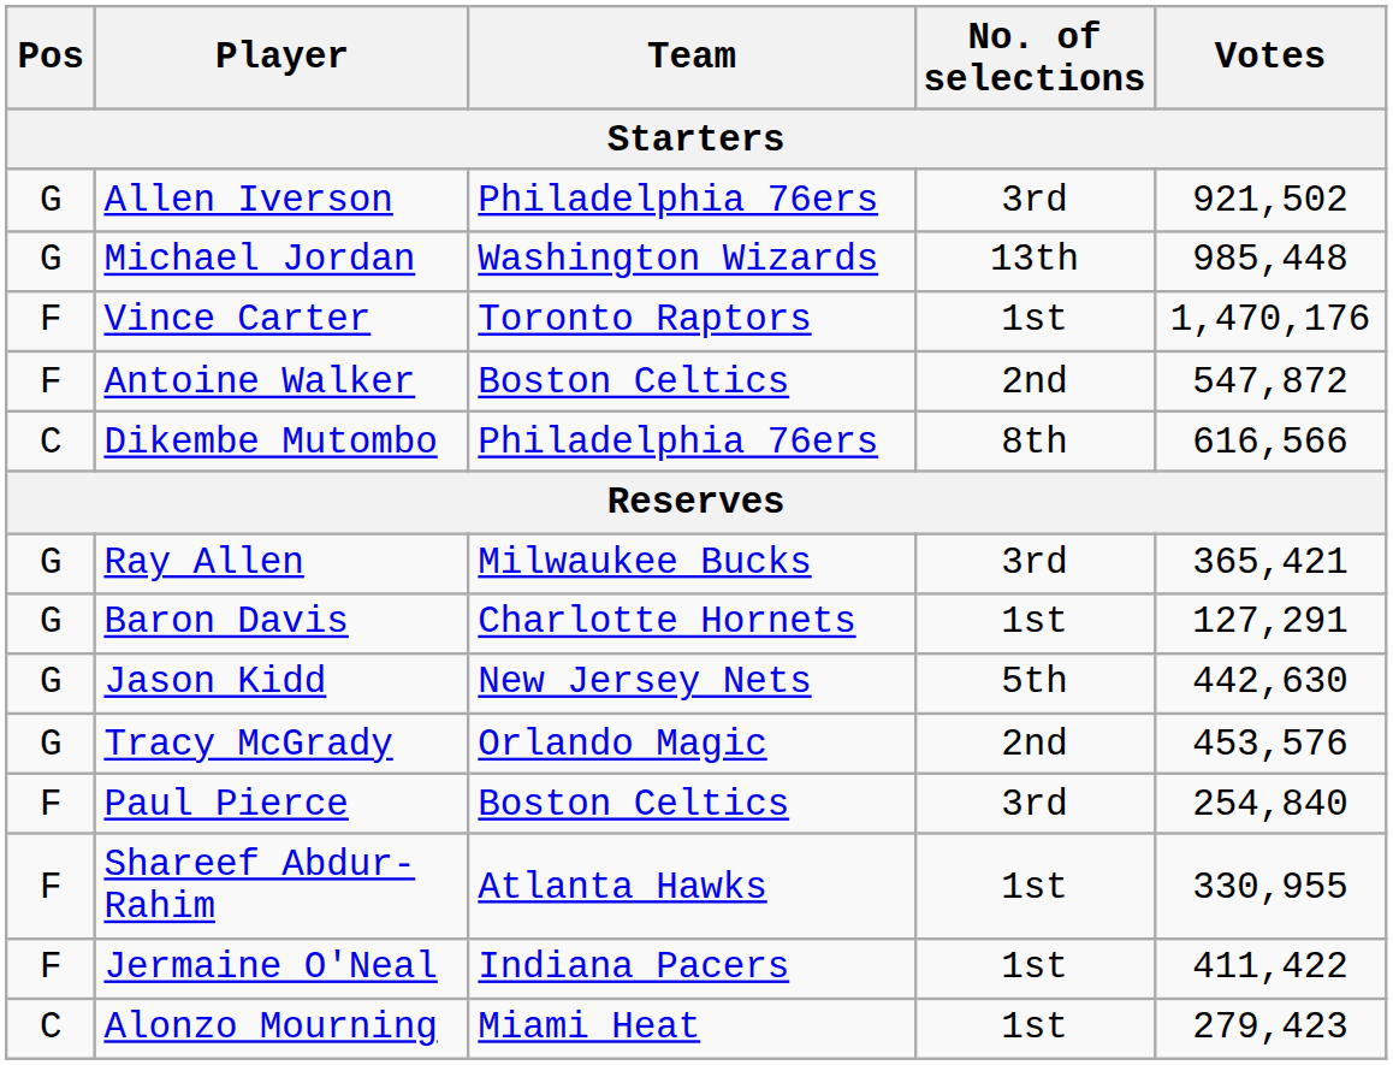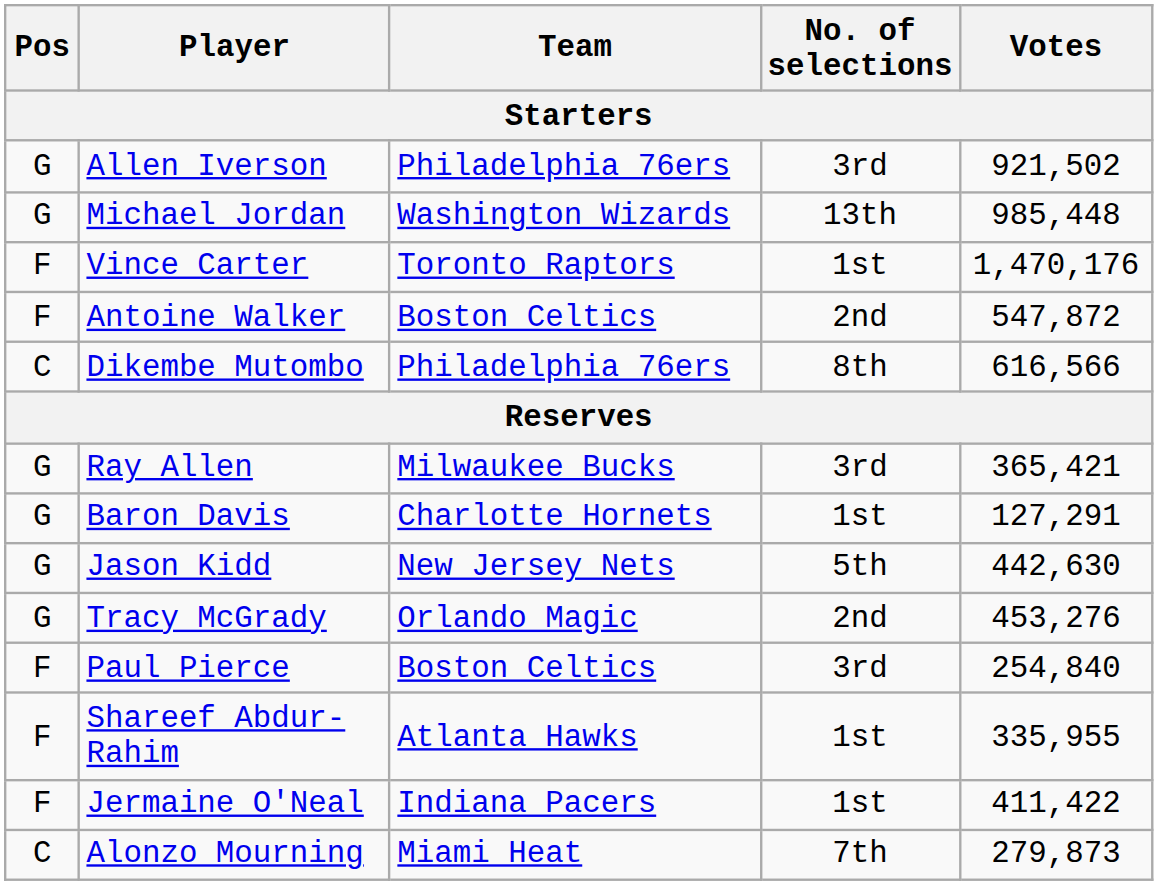Tracy McGrady | Votes: 453,576 -> 453,276
Shareef Abdur-Rahim | Votes: 330,955 -> 335,955
Alonzo Mourning | No. of selections: 1st -> 7th
Alonzo Mourning | Votes: 279,423 -> 279,873
